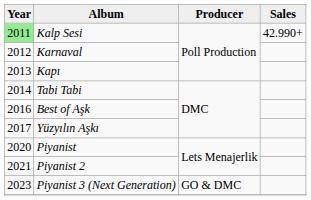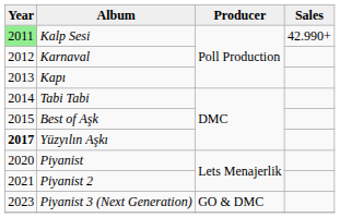Best of Aşk | Year: 2016 -> 2015
Yüzyılın Aşkı | Year: normal -> bold
